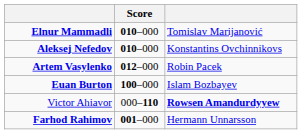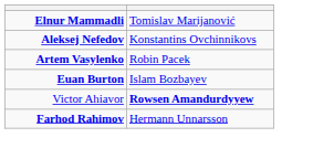- column: Score | 010–000 | 010–000 | 012–000 | 100–000 | 000–110 | 001–000
